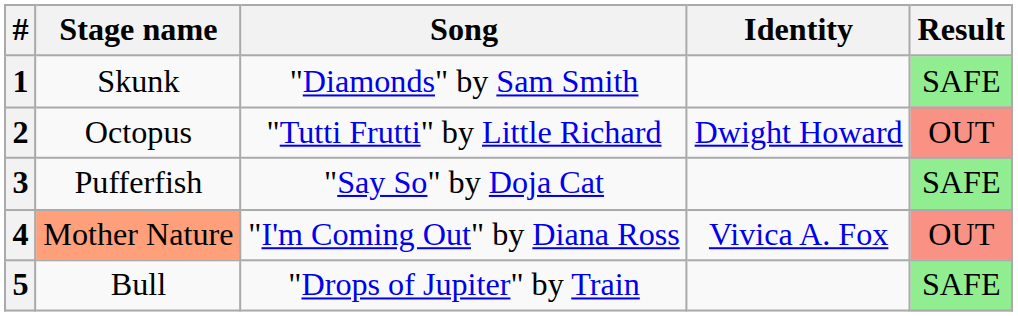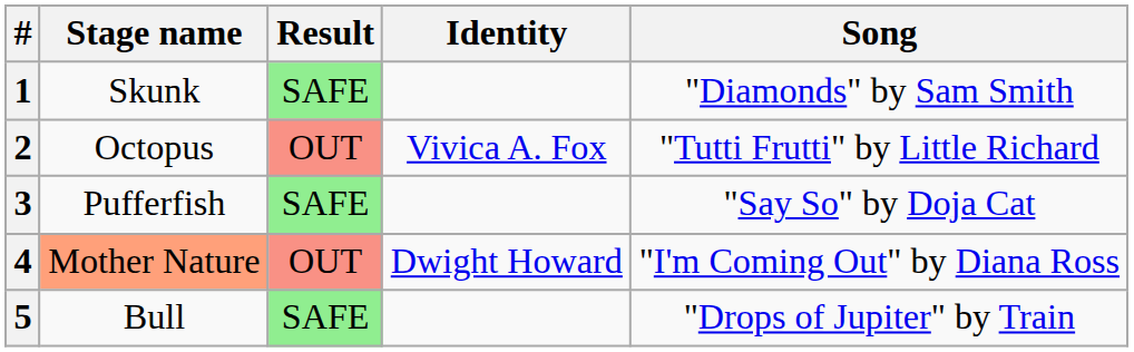columns swapped: Song <-> Result
2 | Identity: Dwight Howard -> Vivica A. Fox
4 | Identity: Vivica A. Fox -> Dwight Howard
